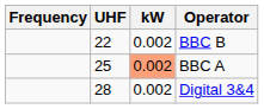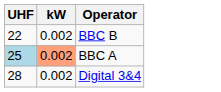- column: Frequency
BBC A | UHF: no background -> lightblue background
